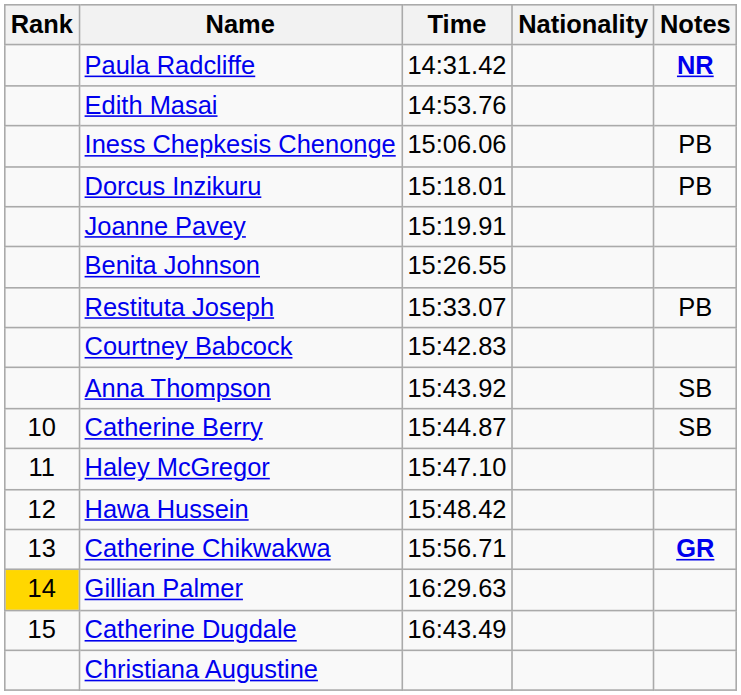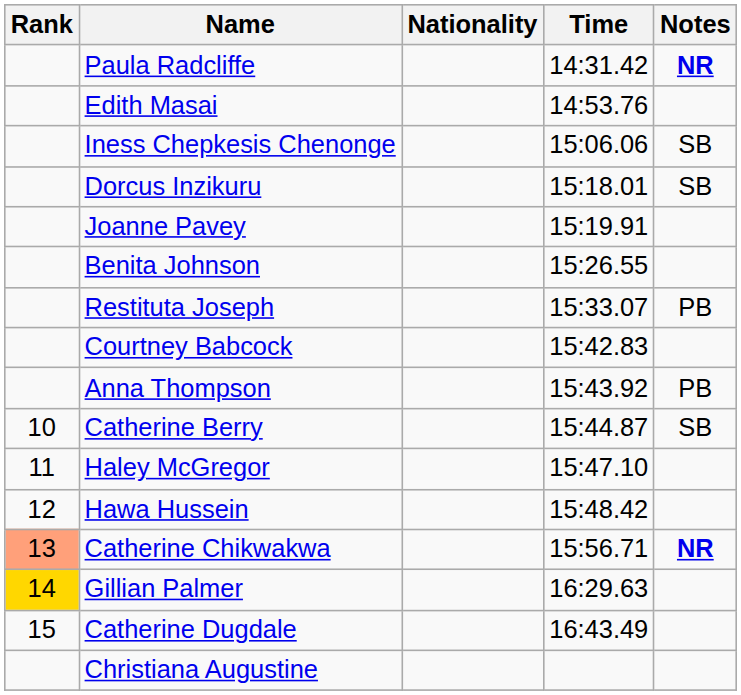columns swapped: Nationality <-> Time
Iness Chepkesis Chenonge | Notes: PB -> SB
Dorcus Inzikuru | Notes: PB -> SB
Anna Thompson | Notes: SB -> PB
Catherine Chikwakwa | Rank: no background -> lightsalmon background
Catherine Chikwakwa | Notes: GR -> NR
